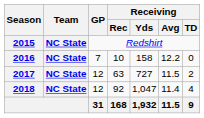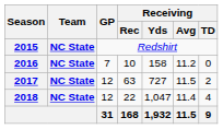2016 | Receiving / Avg: 12.2 -> 11.2
2018 | Receiving / Rec: 92 -> 22
